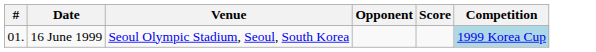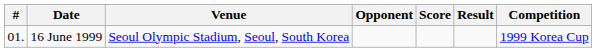+ column: Result
16 June 1999 | Competition: lightblue background -> no background
